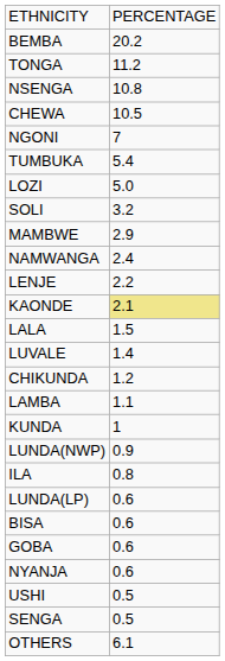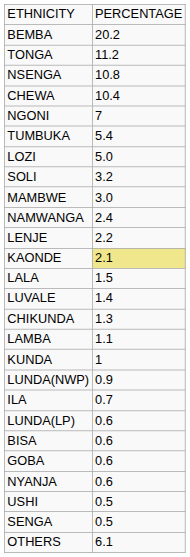CHEWA | column 2: 10.5 -> 10.4
MAMBWE | column 2: 2.9 -> 3.0
CHIKUNDA | column 2: 1.2 -> 1.3
ILA | column 2: 0.8 -> 0.7
